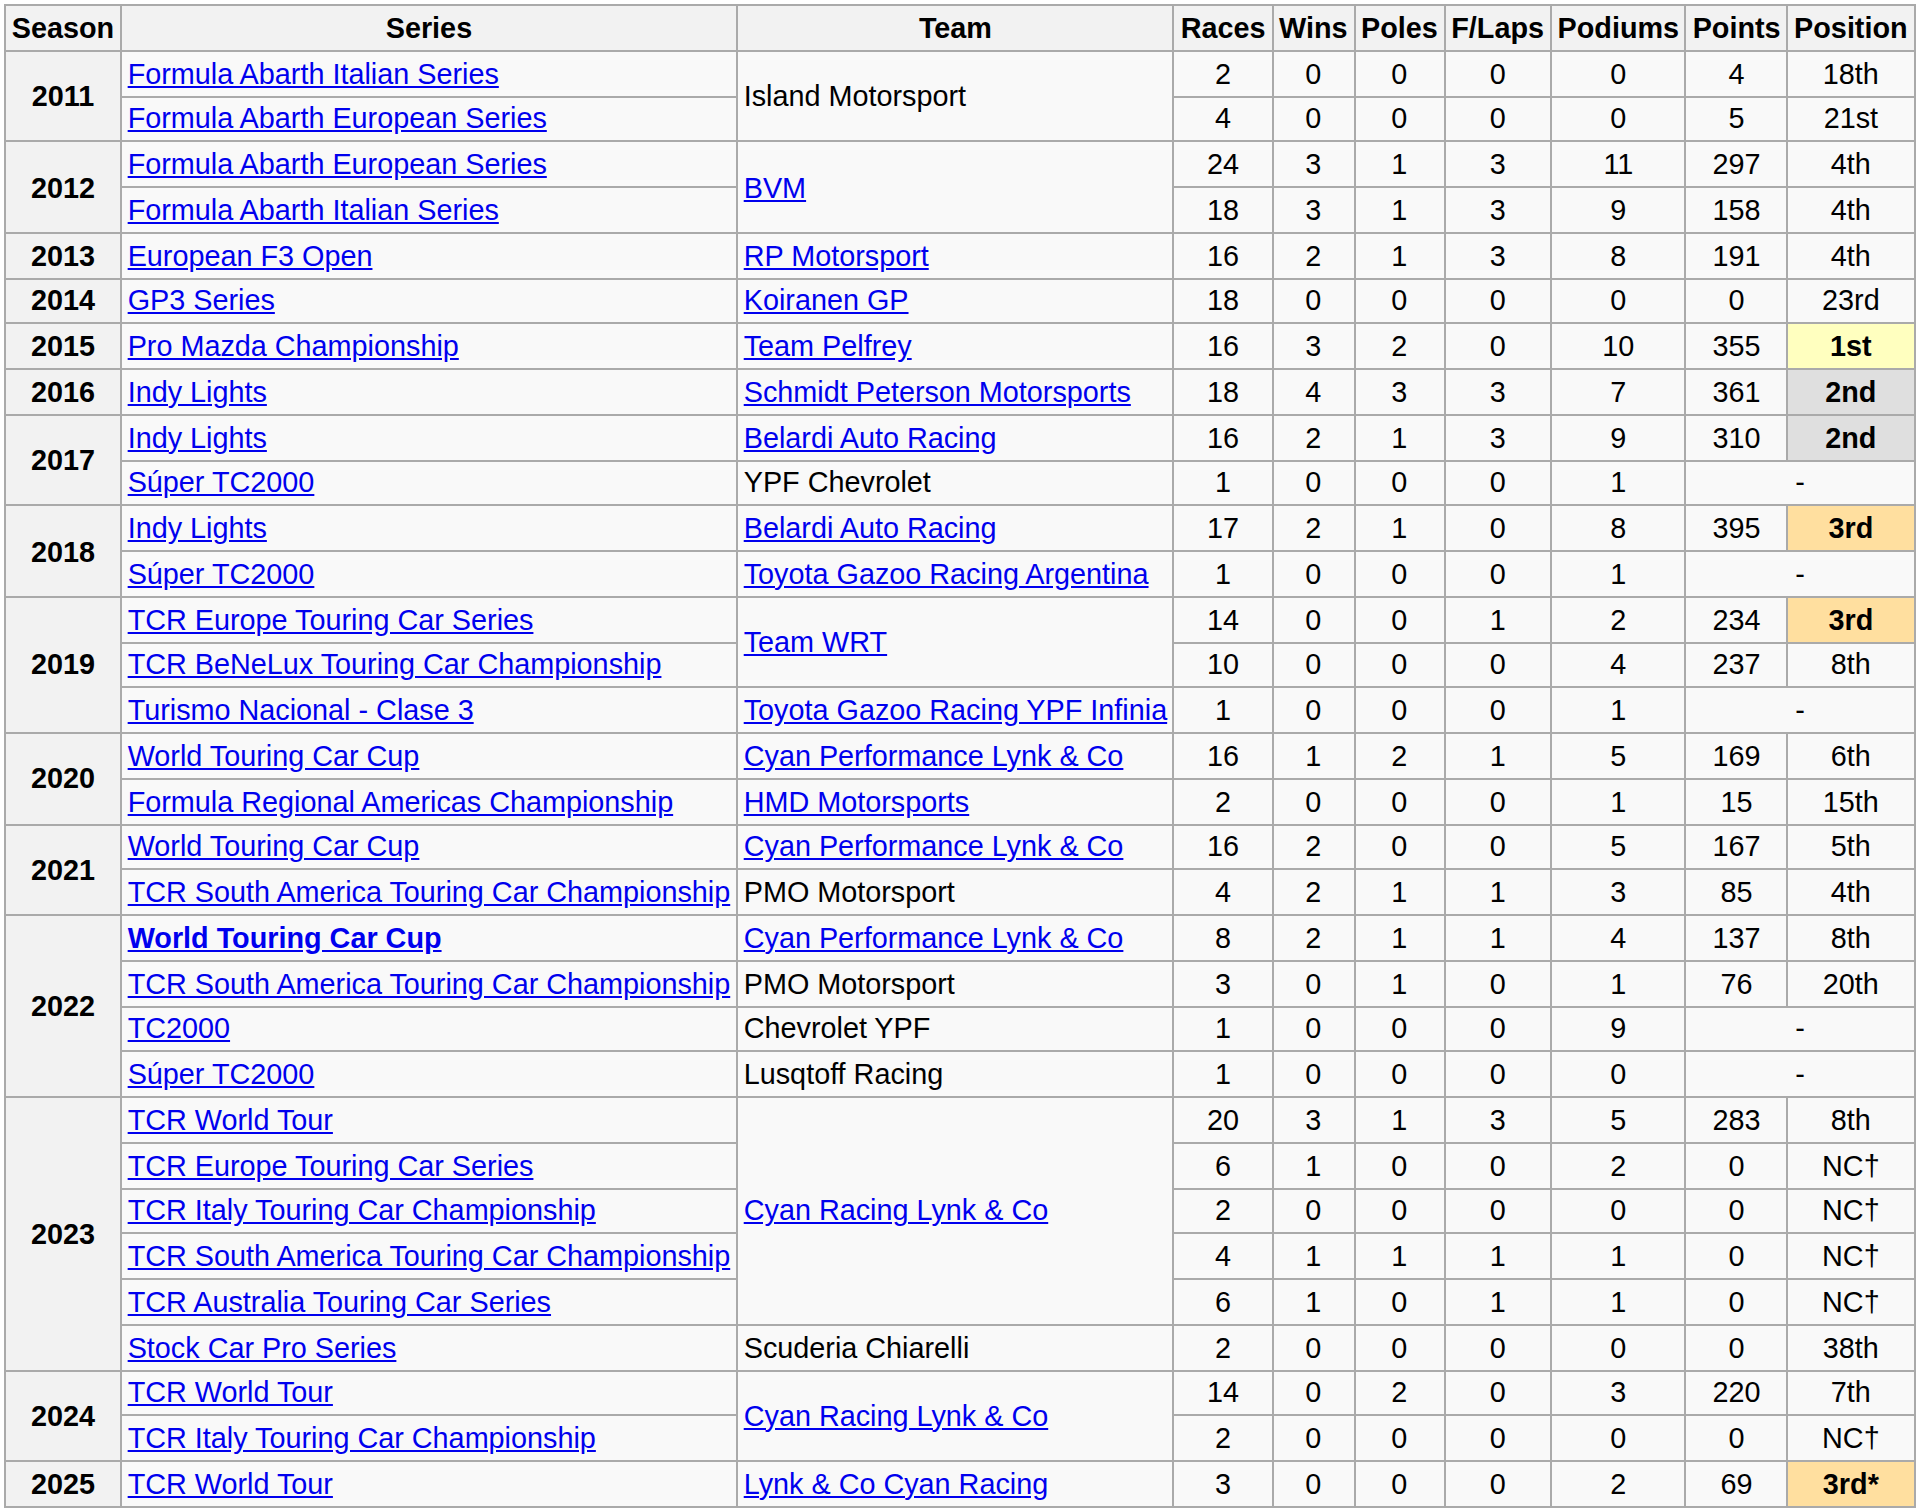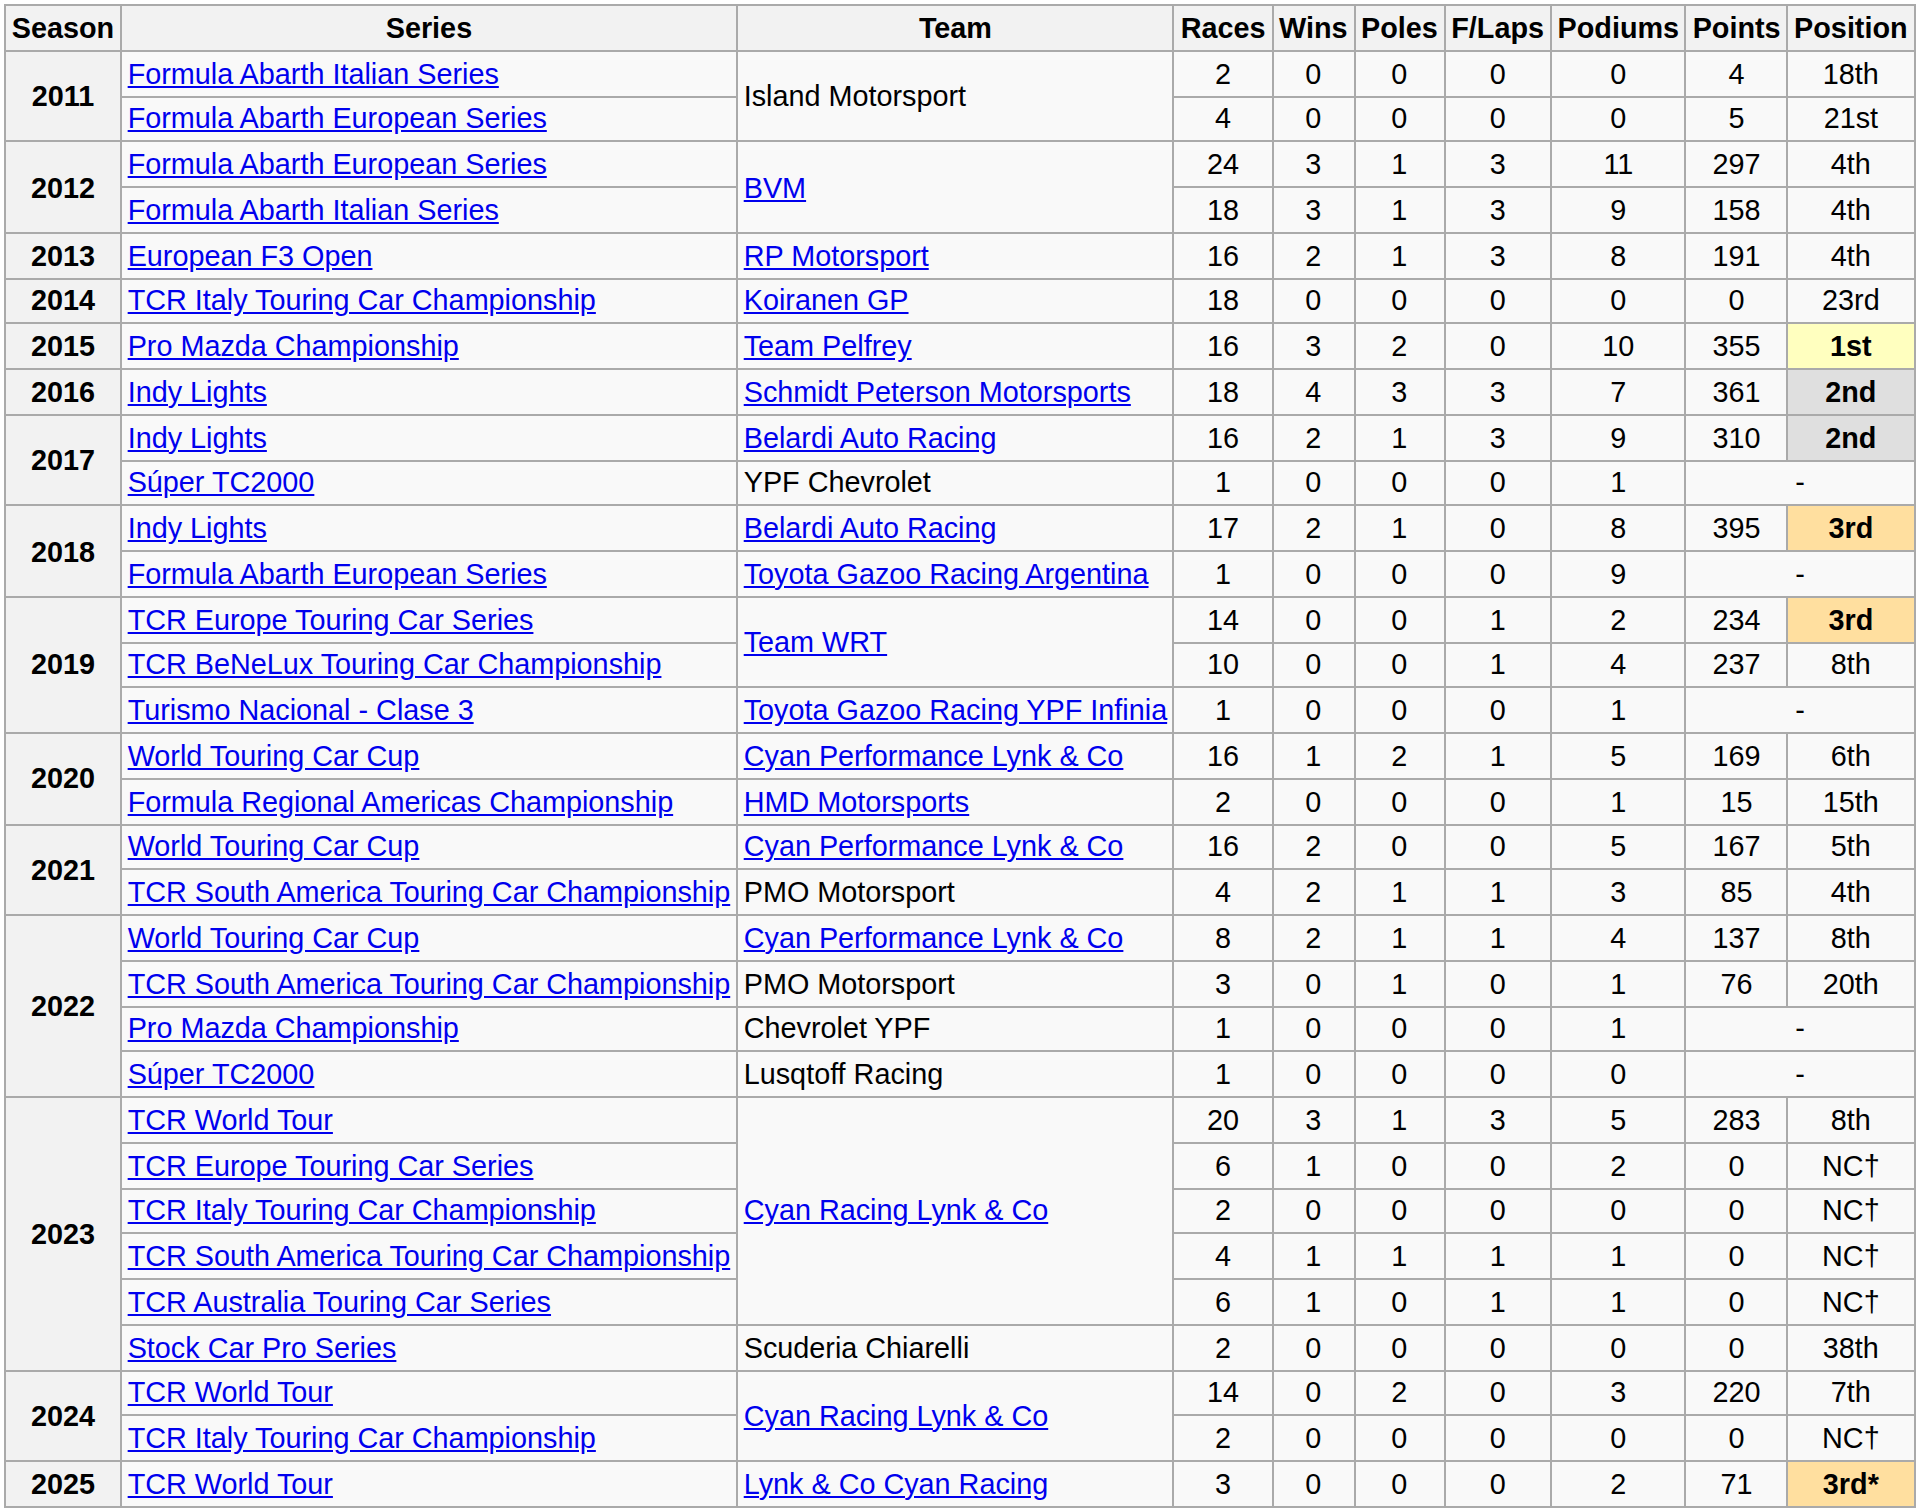Koiranen GP | Series: GP3 Series -> TCR Italy Touring Car Championship
Toyota Gazoo Racing Argentina | Series: Súper TC2000 -> Formula Abarth European Series
Toyota Gazoo Racing Argentina | Podiums: 1 -> 9
Team WRT / 10 | F/Laps: 0 -> 1
Cyan Performance Lynk & Co / 8 | Series: bold -> normal
Chevrolet YPF | Series: TC2000 -> Pro Mazda Championship
Chevrolet YPF | Podiums: 9 -> 1
Lynk & Co Cyan Racing | Points: 69 -> 71
